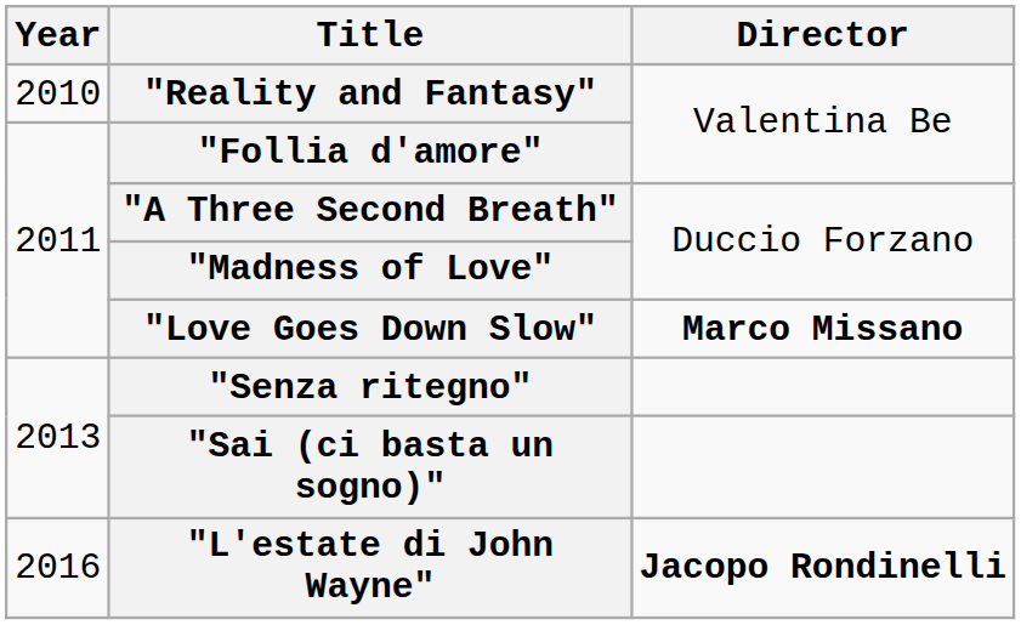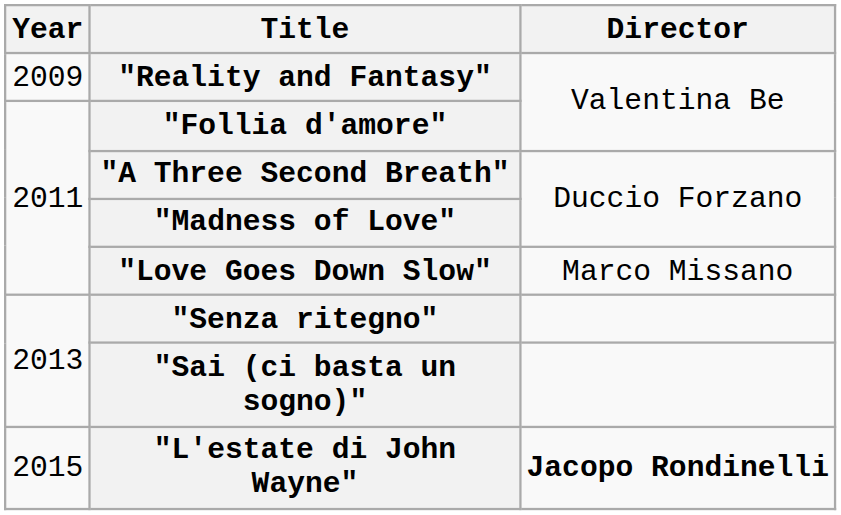"Reality and Fantasy" | Year: 2010 -> 2009
"Love Goes Down Slow" | Director: bold -> normal
"L'estate di John Wayne" | Year: 2016 -> 2015
